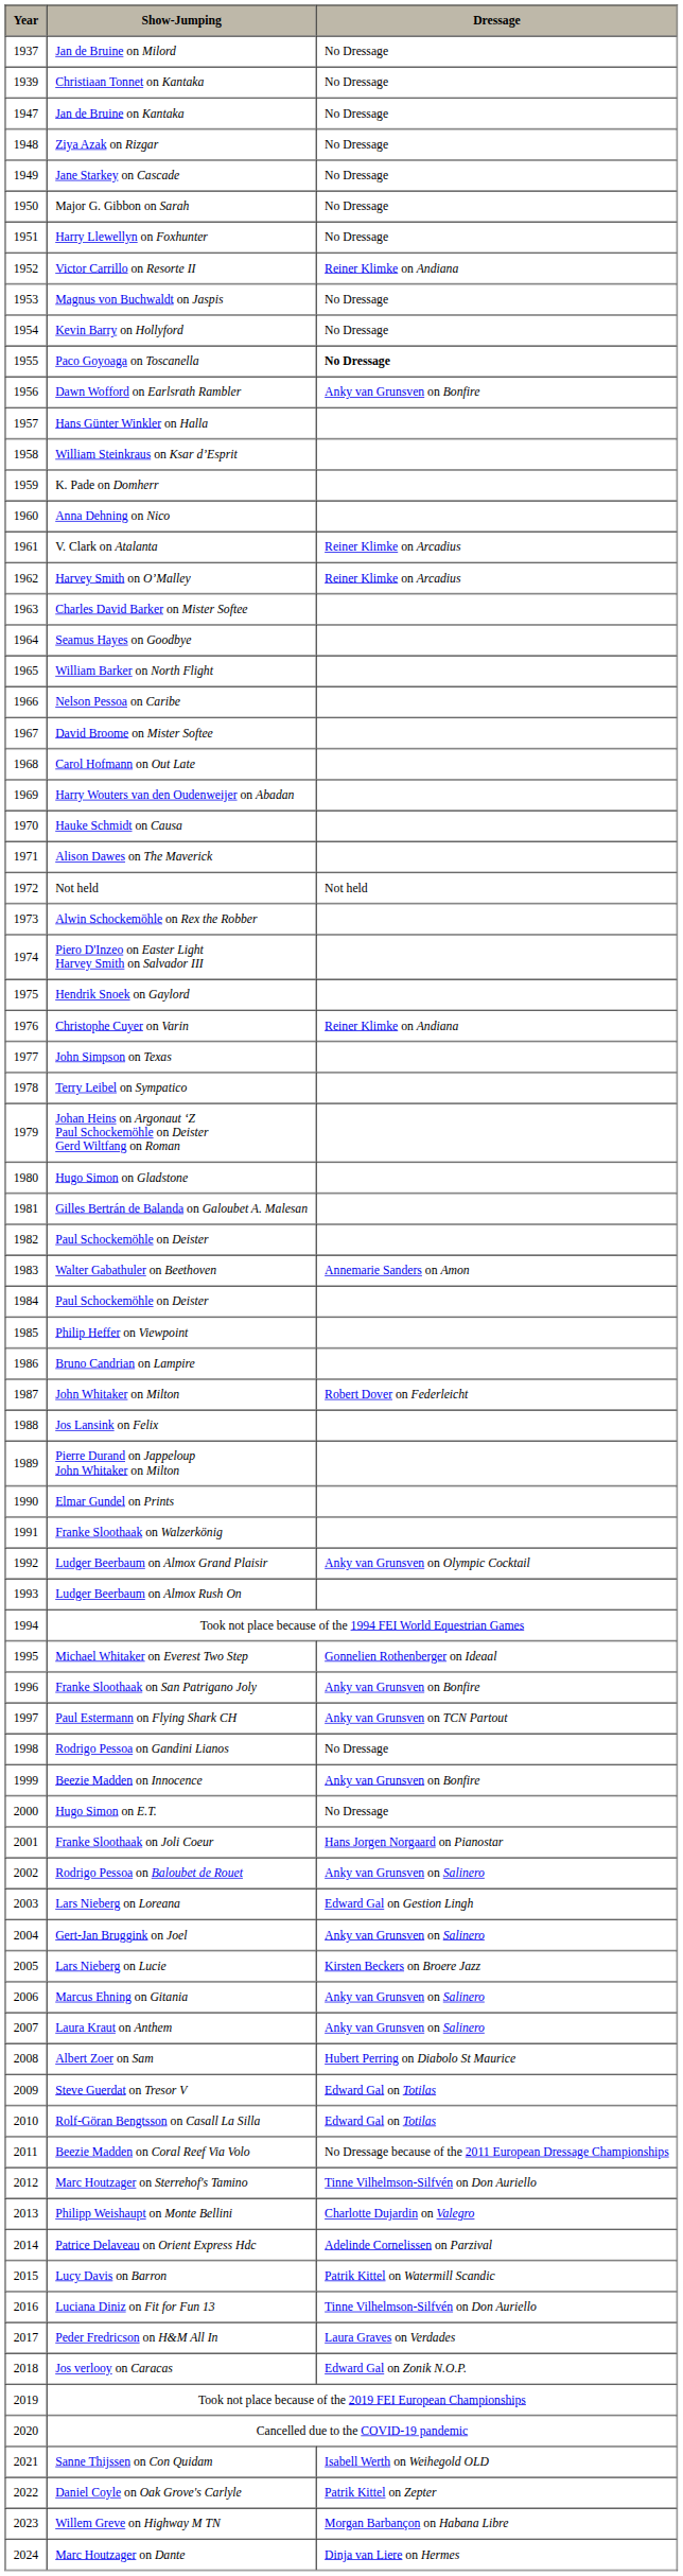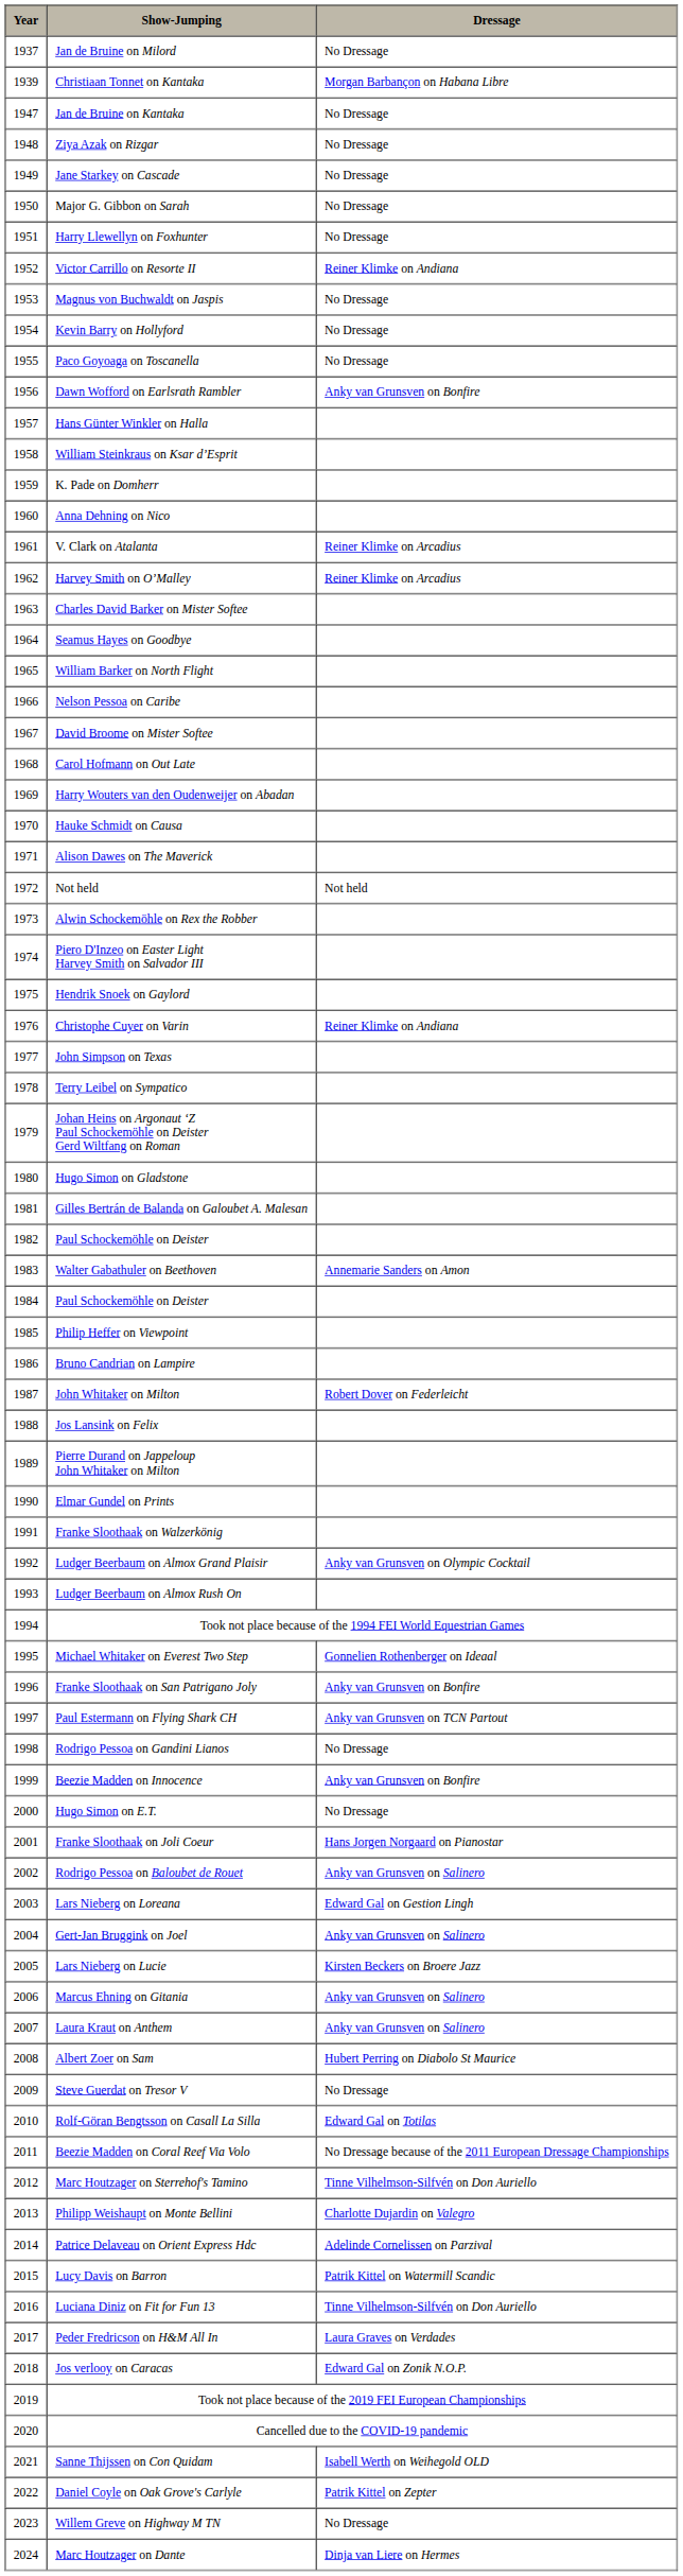Christiaan Tonnet on Kantaka | Dressage: No Dressage -> Morgan Barbançon on Habana Libre
Paco Goyoaga on Toscanella | Dressage: bold -> normal
Steve Guerdat on Tresor V | Dressage: Edward Gal on Totilas -> No Dressage
Willem Greve on Highway M TN | Dressage: Morgan Barbançon on Habana Libre -> No Dressage
